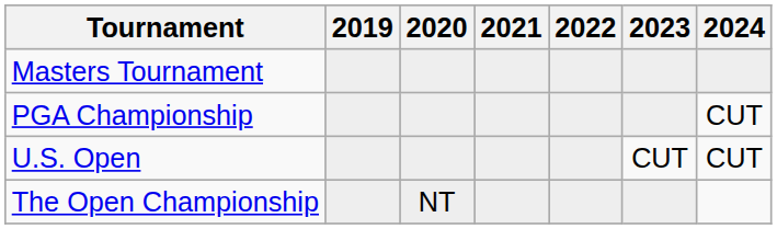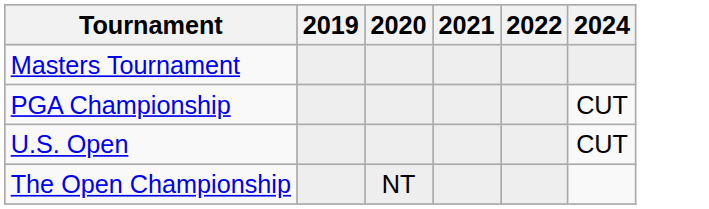- column: 2023 | CUT
